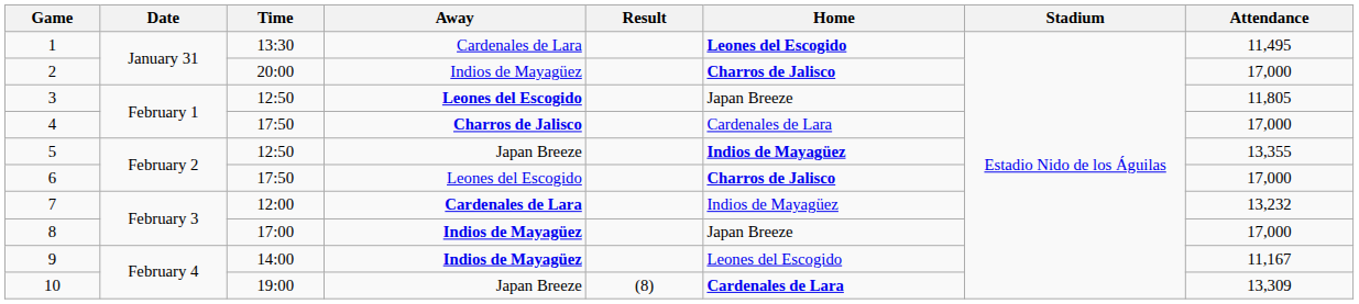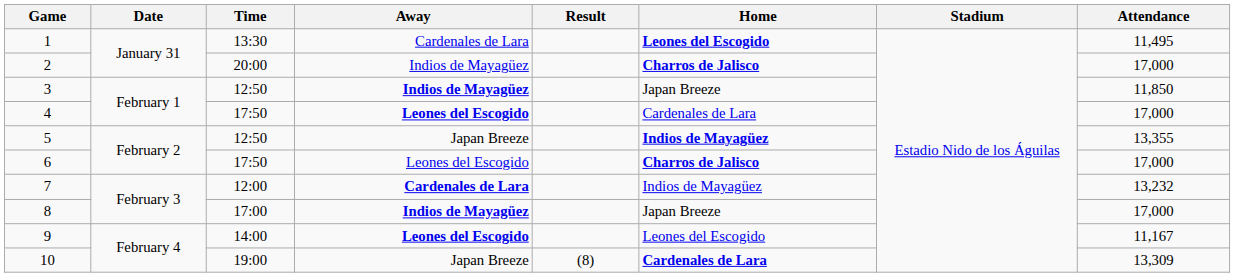3 | Away: Leones del Escogido -> Indios de Mayagüez
3 | Attendance: 11,805 -> 11,850
4 | Away: Charros de Jalisco -> Leones del Escogido
9 | Away: Indios de Mayagüez -> Leones del Escogido
